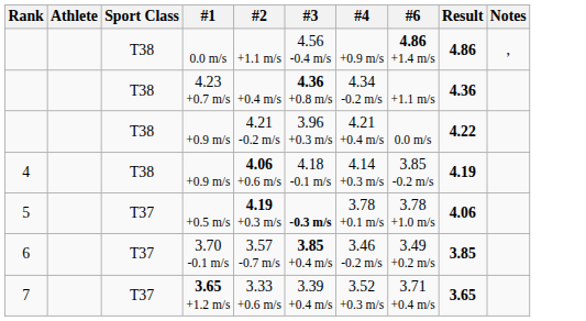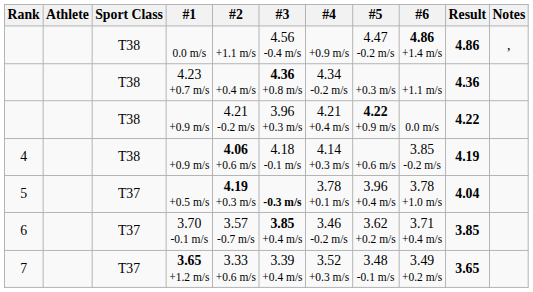+ column: #5 | 4.47 -0.2 m/s | +0.3 m/s | 4.22 +0.9 m/s | +0.6 m/s | 3.96 +0.4 m/s | 3.62 +0.2 m/s | 3.48 -0.1 m/s
+0.5 m/s | Result: 4.06 -> 4.04
3.70 -0.1 m/s | #6: 3.49 +0.2 m/s -> 3.71 +0.4 m/s
3.65 +1.2 m/s | #6: 3.71 +0.4 m/s -> 3.49 +0.2 m/s
